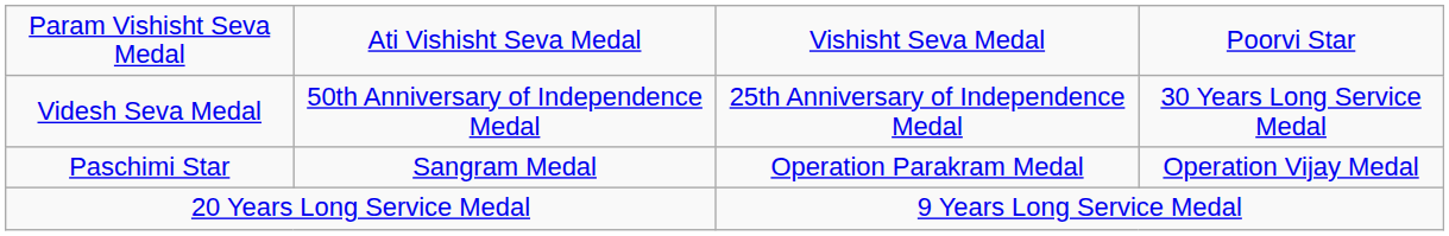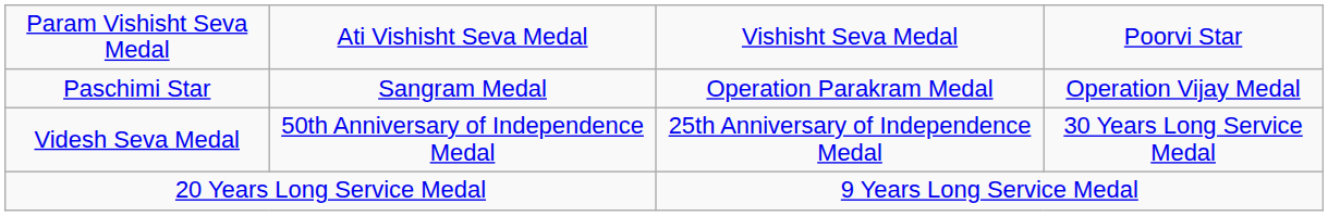rows swapped: Paschimi Star <-> Videsh Seva Medal
